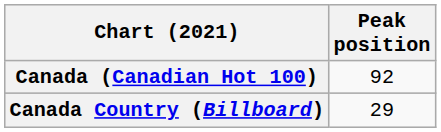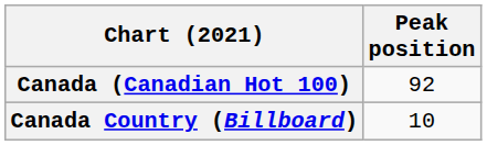Canada Country (Billboard) | Peak position: 29 -> 10
